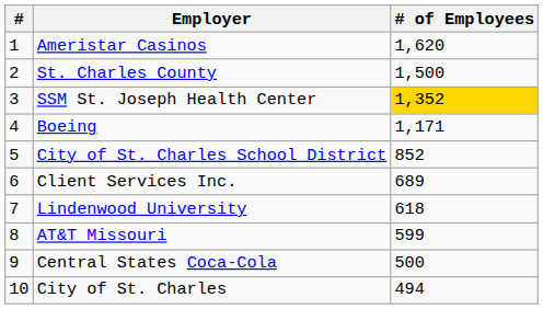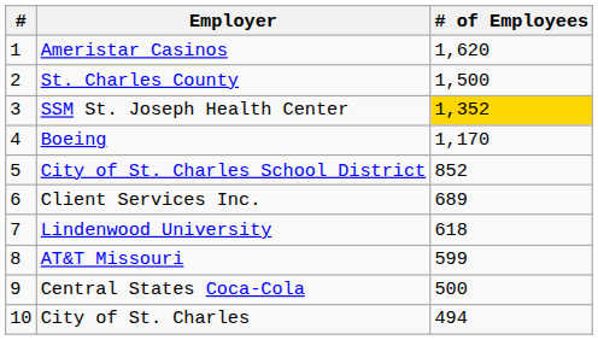Boeing | # of Employees: 1,171 -> 1,170
